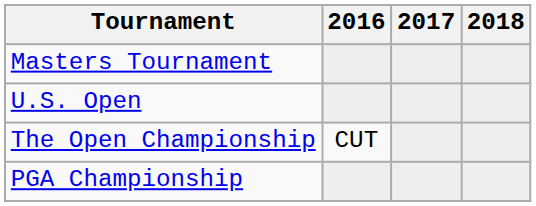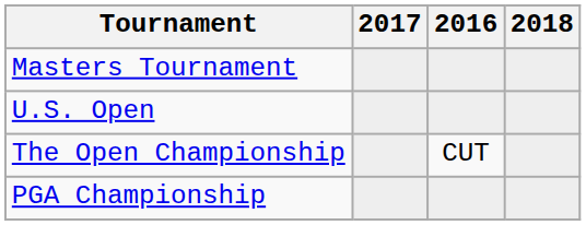columns swapped: 2016 <-> 2017
